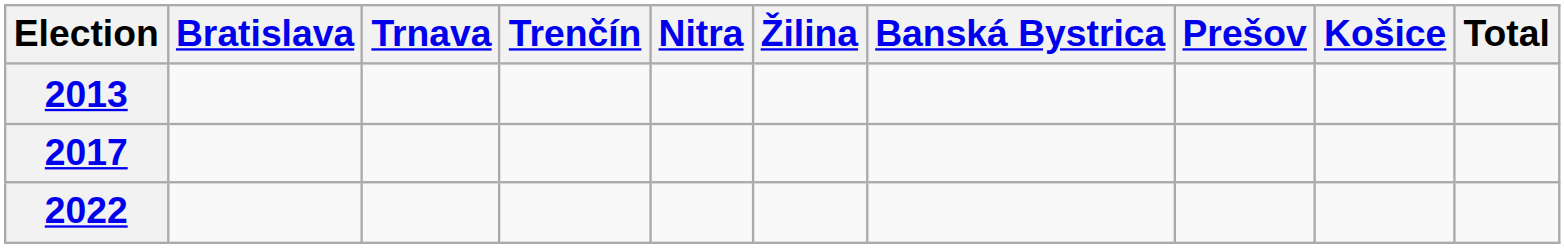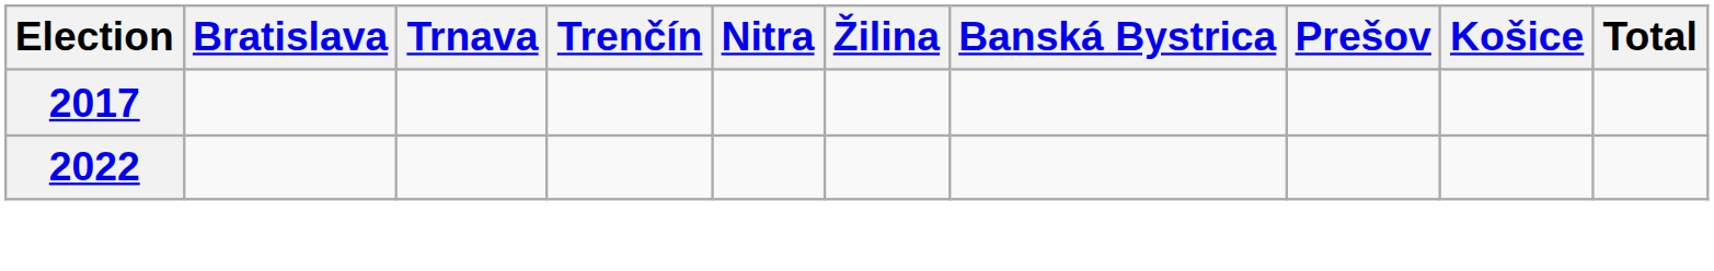- row: 2013
